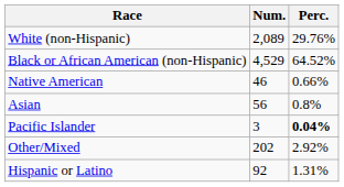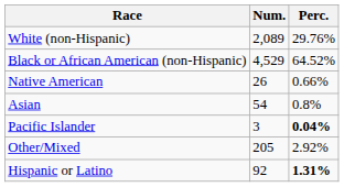Native American | Num.: 46 -> 26
Asian | Num.: 56 -> 54
Other/Mixed | Num.: 202 -> 205
Hispanic or Latino | Perc.: normal -> bold
